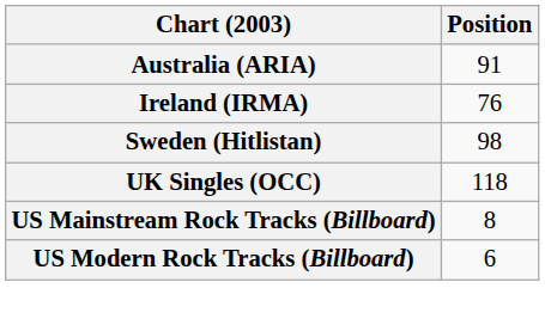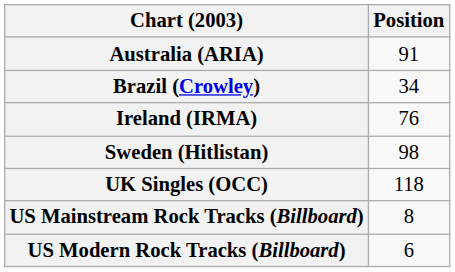+ row: Brazil (Crowley) | 34
